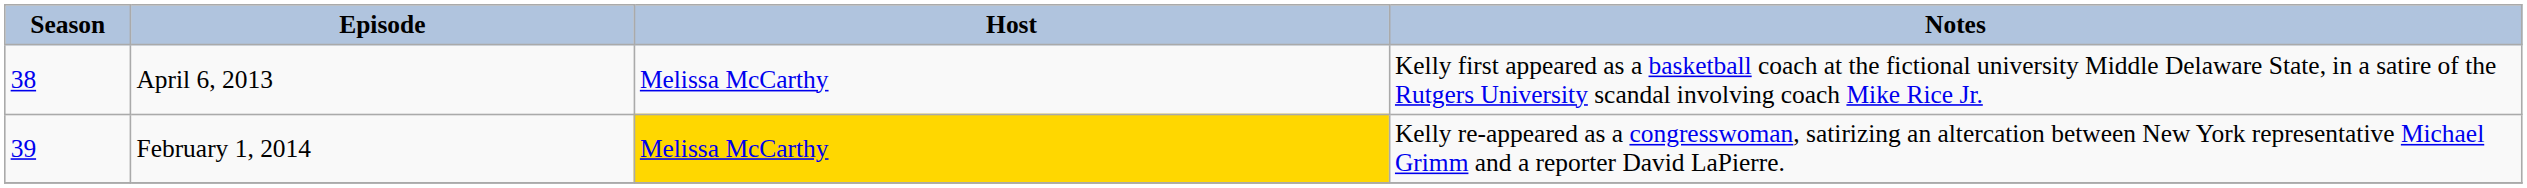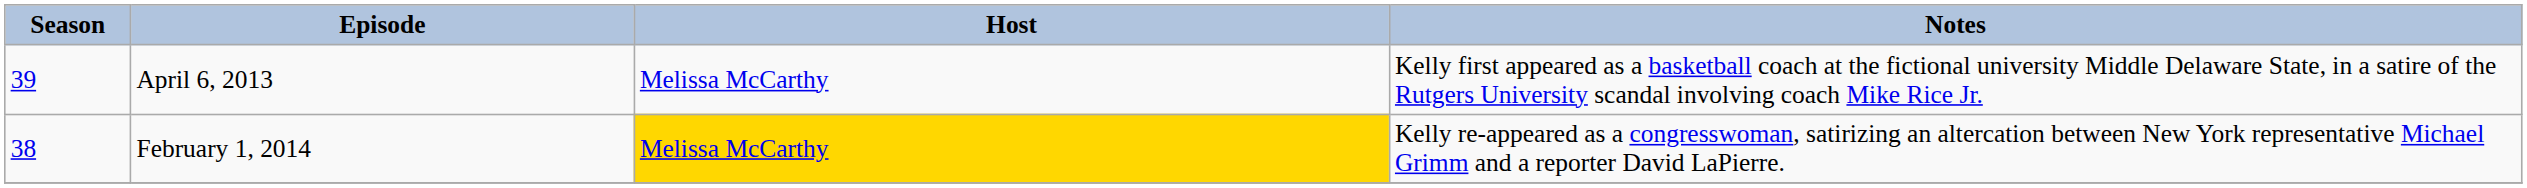April 6, 2013 | Season: 38 -> 39
February 1, 2014 | Season: 39 -> 38
